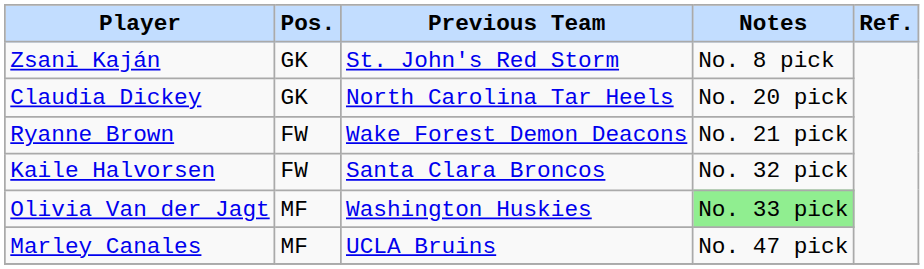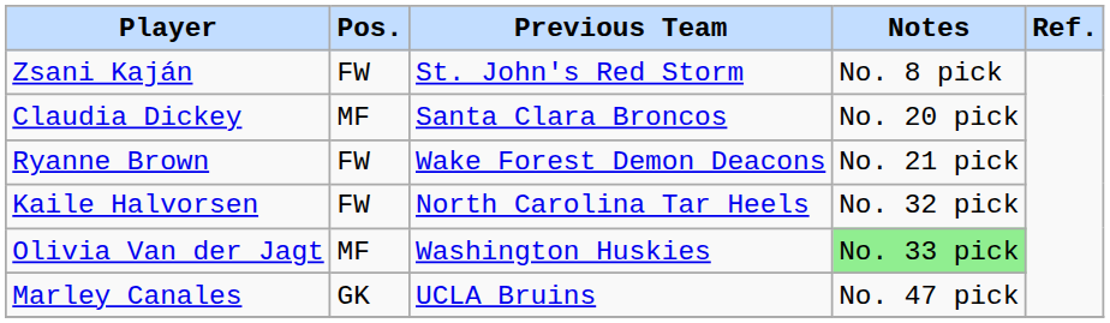Zsani Kaján | Pos.: GK -> FW
Claudia Dickey | Pos.: GK -> MF
Claudia Dickey | Previous Team: North Carolina Tar Heels -> Santa Clara Broncos
Kaile Halvorsen | Previous Team: Santa Clara Broncos -> North Carolina Tar Heels
Marley Canales | Pos.: MF -> GK
